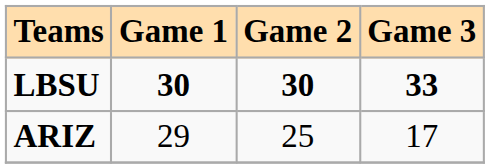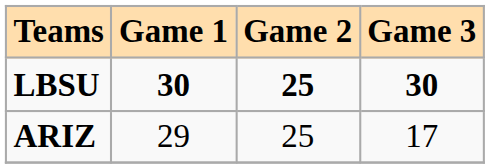LBSU | Game 2: 30 -> 25
LBSU | Game 3: 33 -> 30
